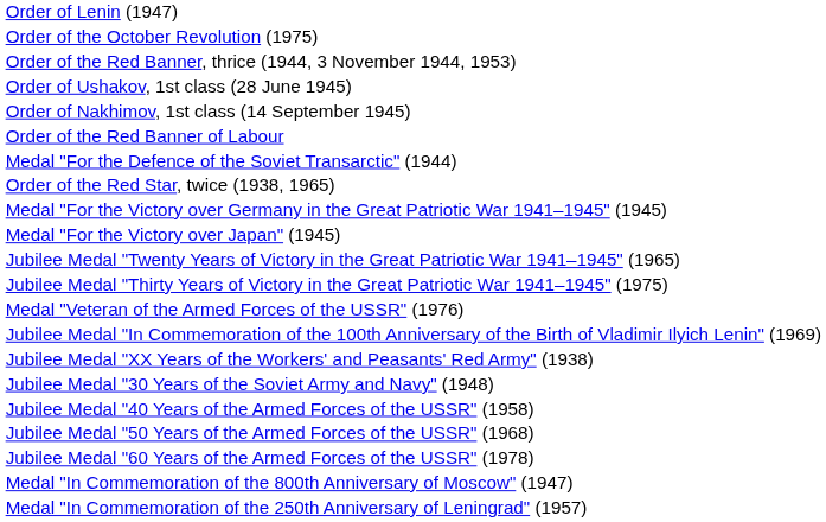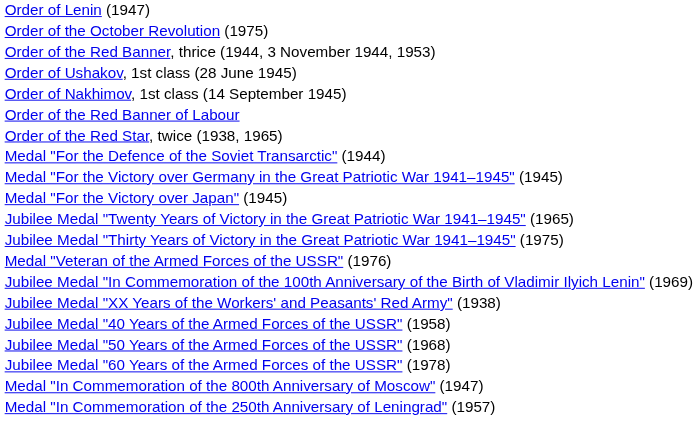rows swapped: Order of the Red Star, twice (1938, 1965) <-> Medal "For the Defence of the Soviet Transarctic" (1944)
- row: Jubilee Medal "30 Years of the Soviet Army and Navy" (1948)
